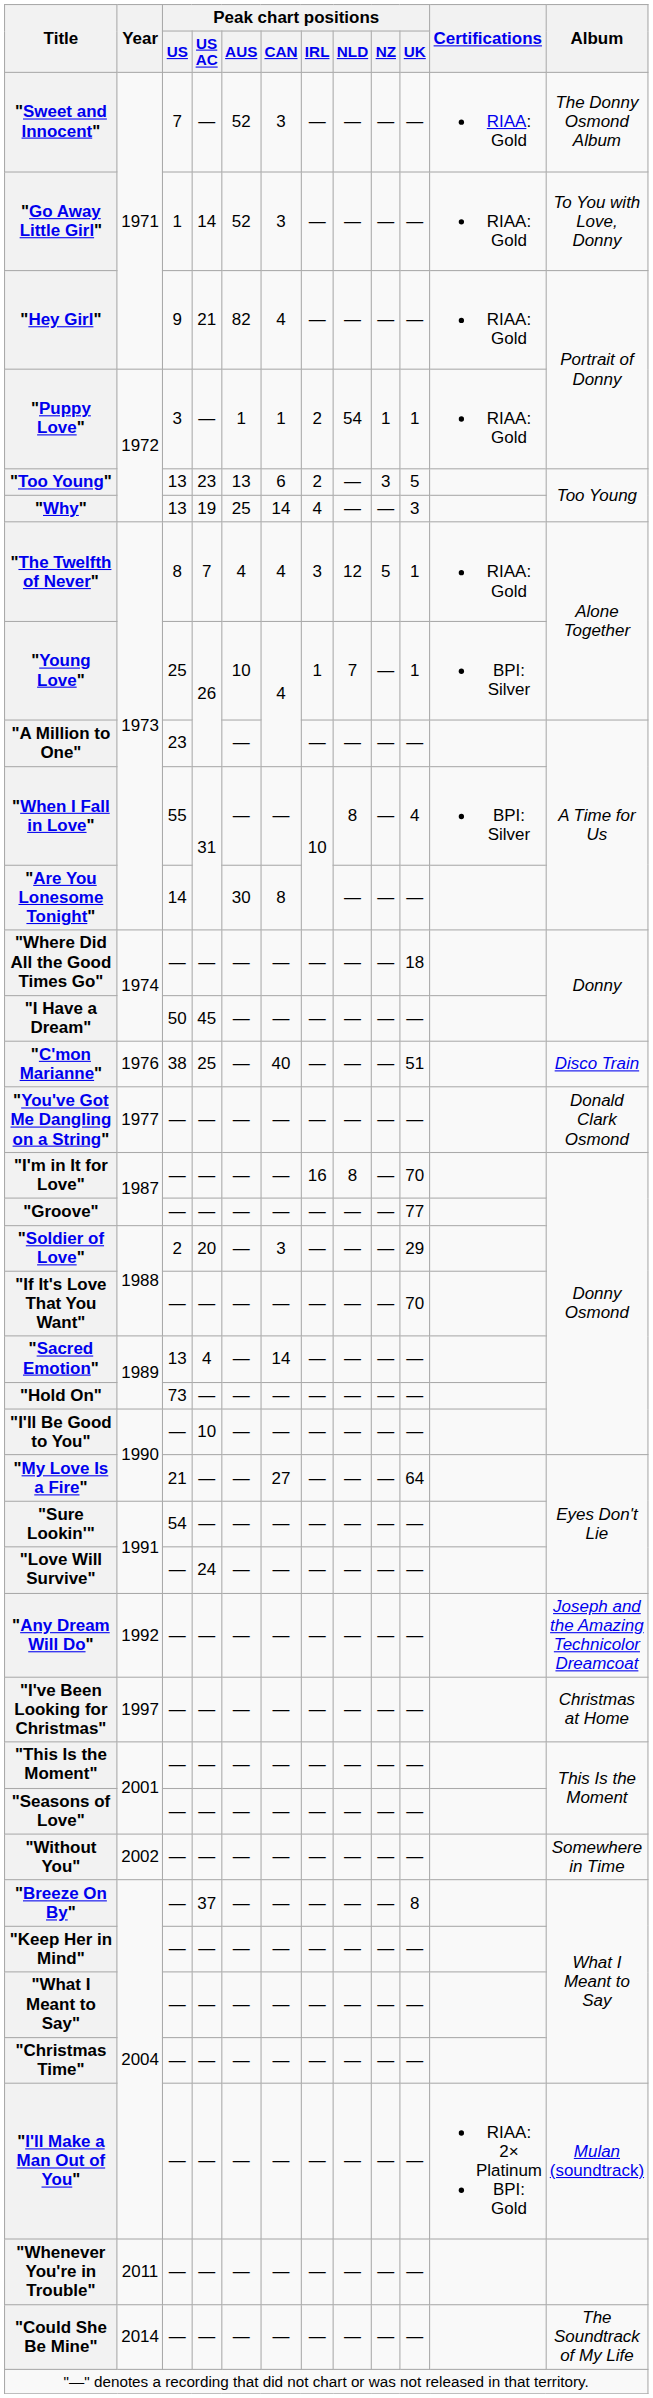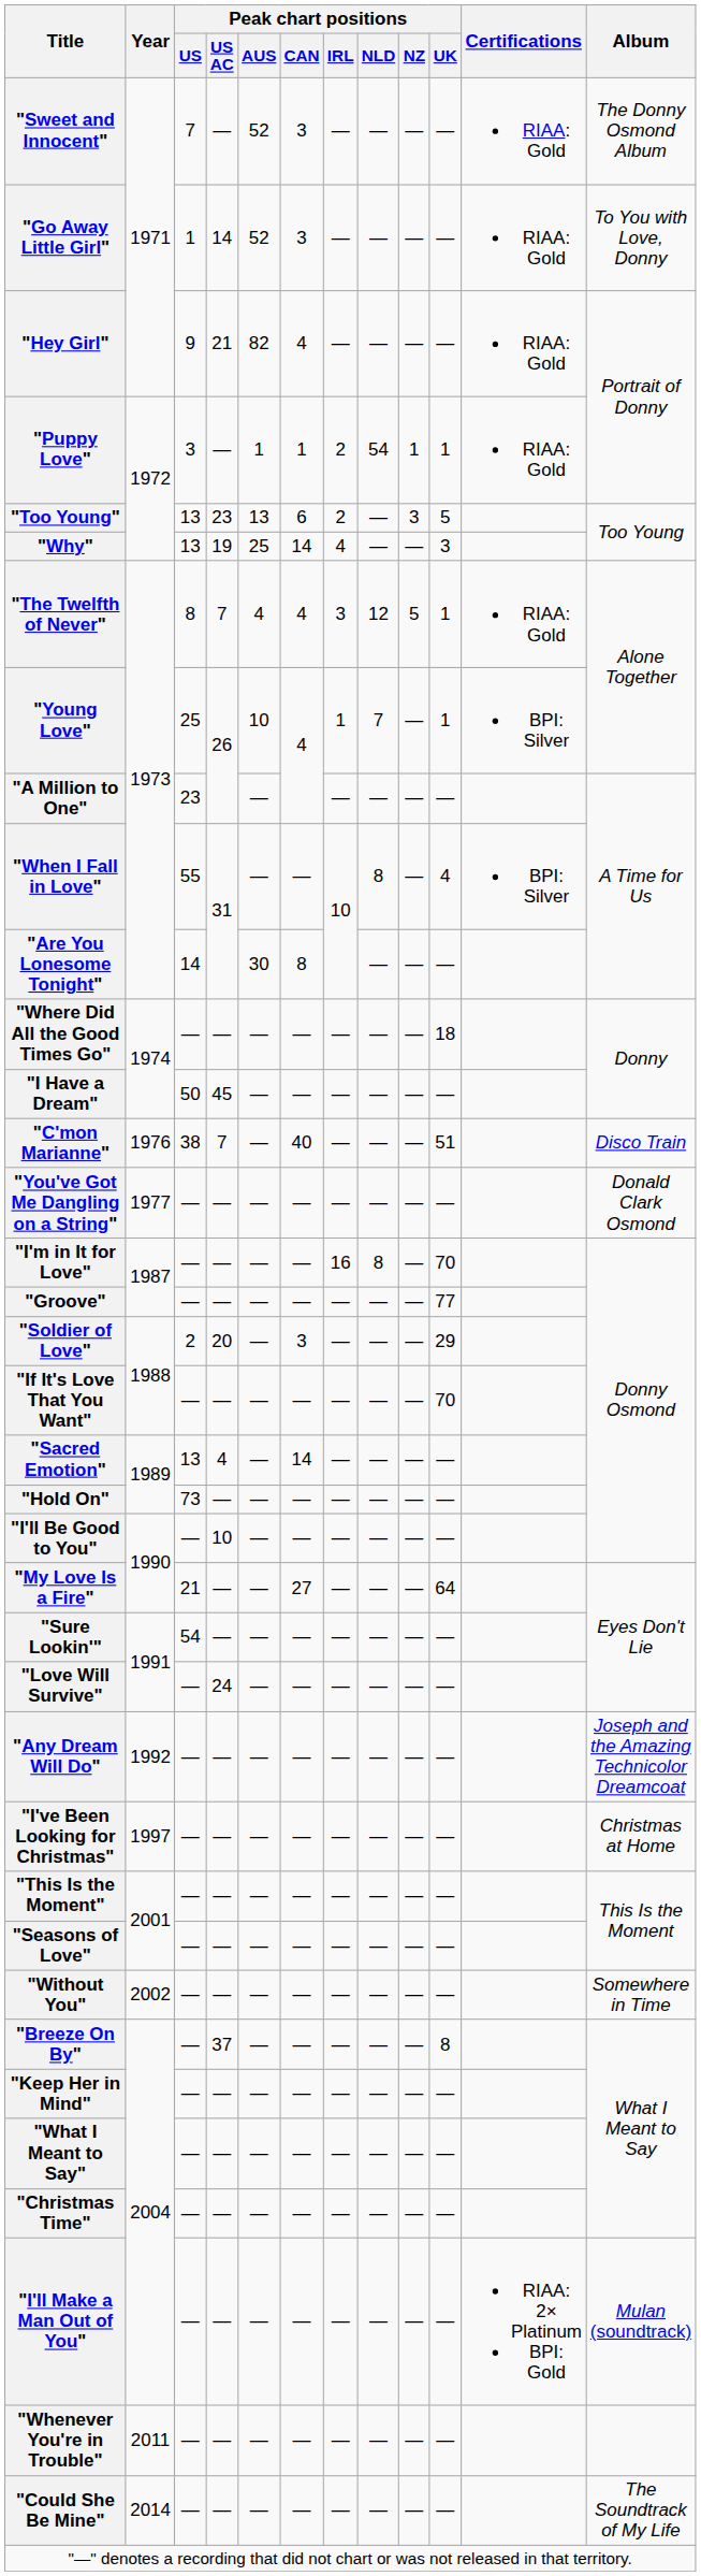"C'mon Marianne" | Peak chart positions / US AC: 25 -> 7
